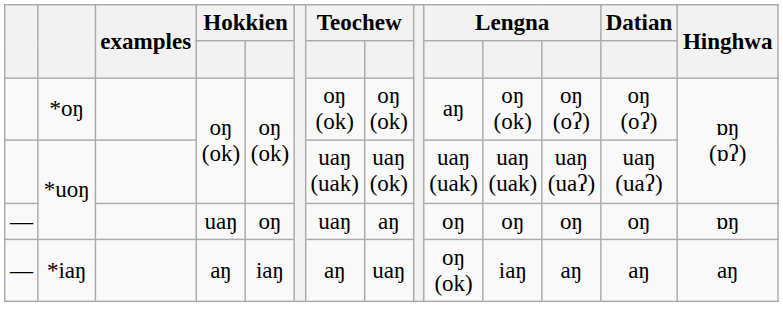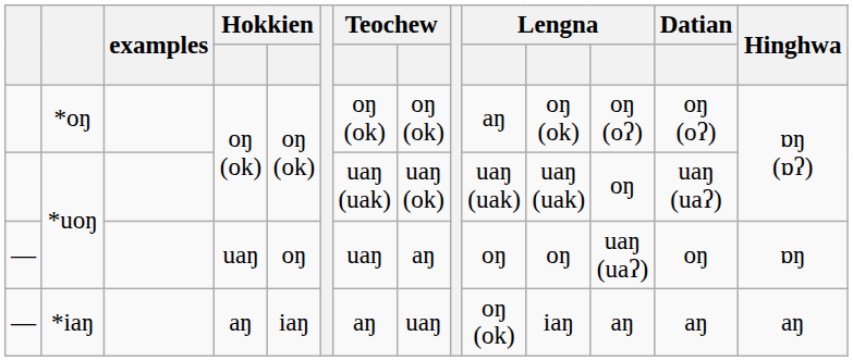*uoŋ / oŋ (ok) | column 12: uaŋ (uaʔ) -> oŋ
*uoŋ / uaŋ | column 12: oŋ -> uaŋ (uaʔ)
